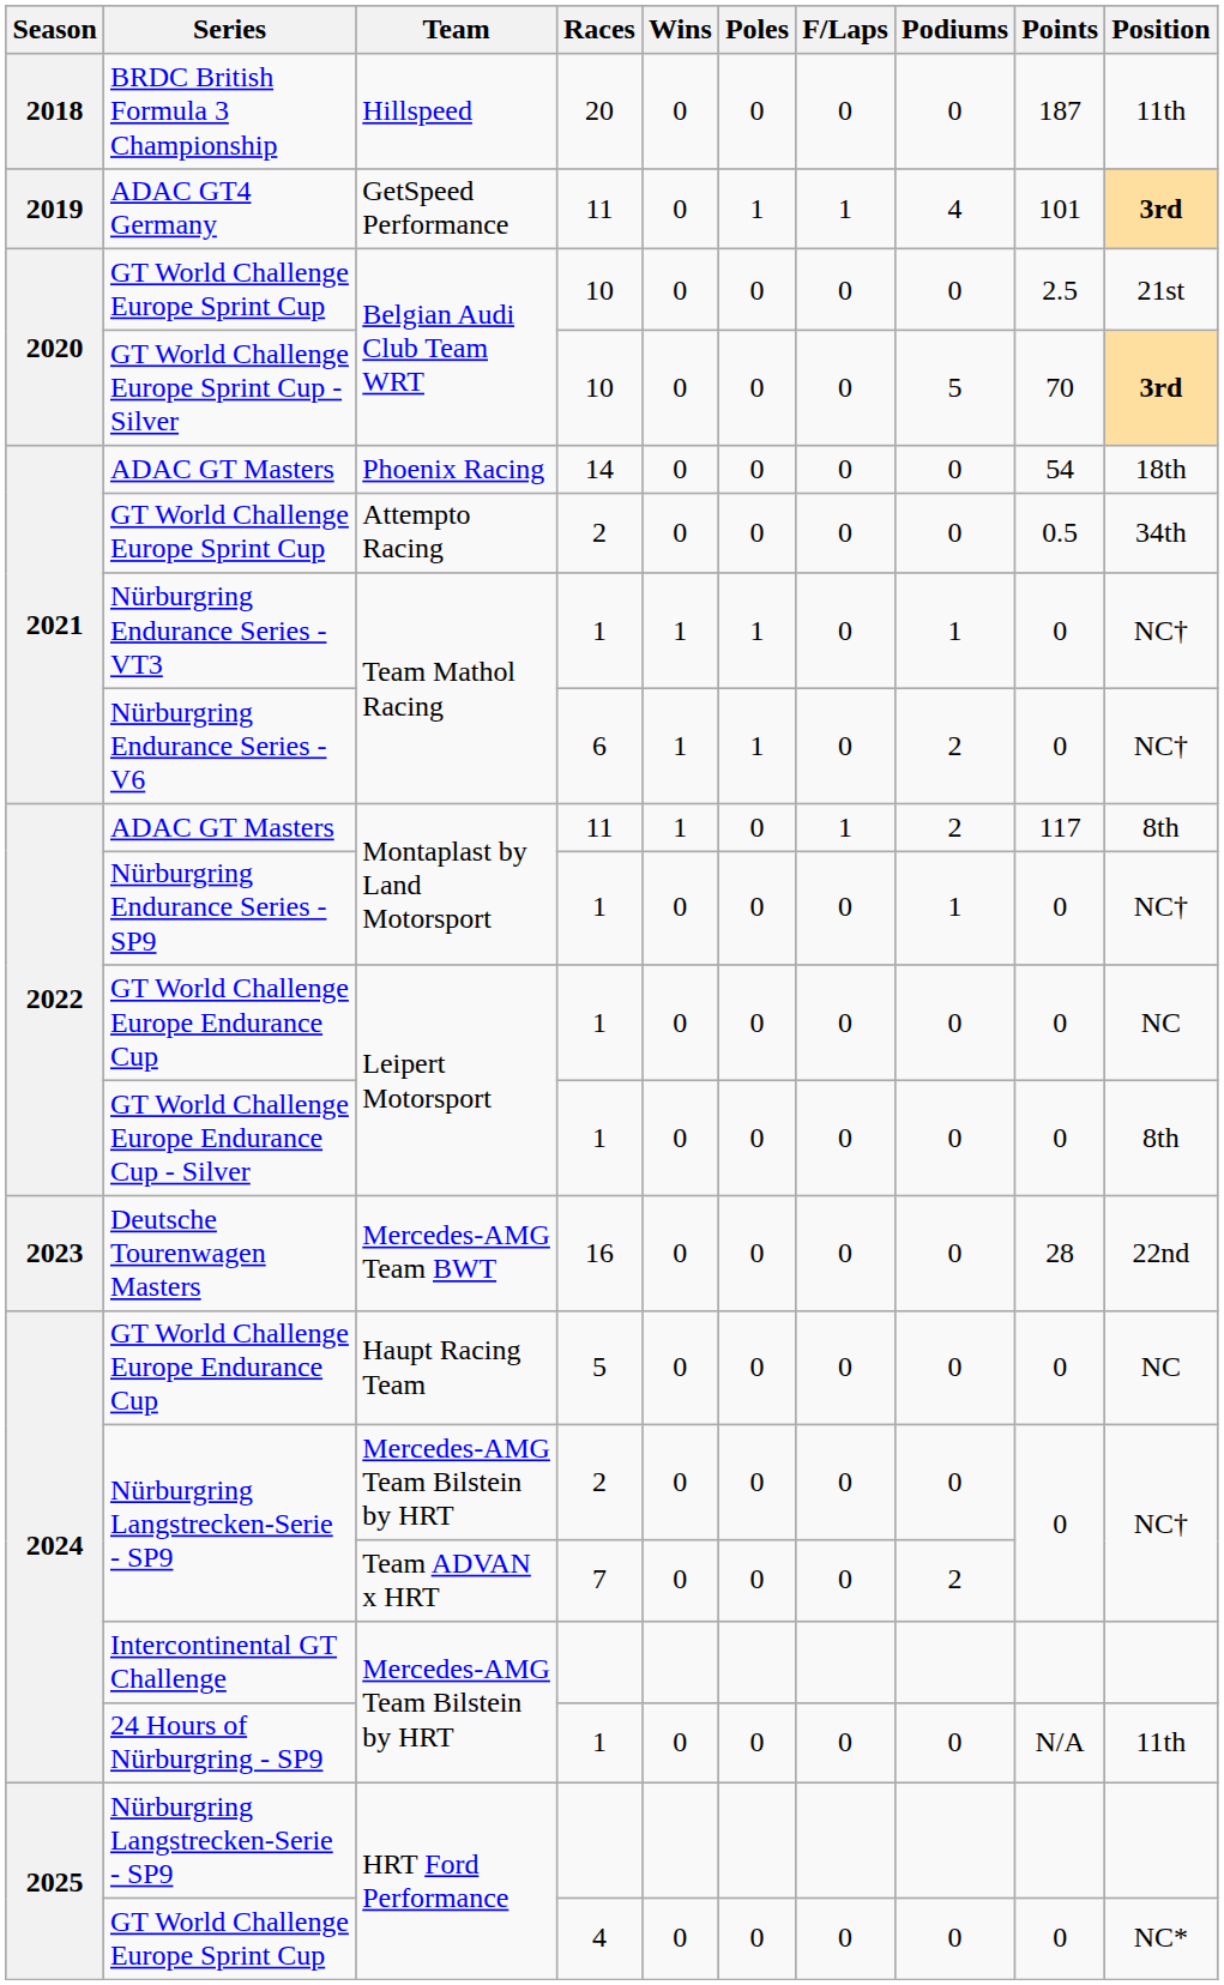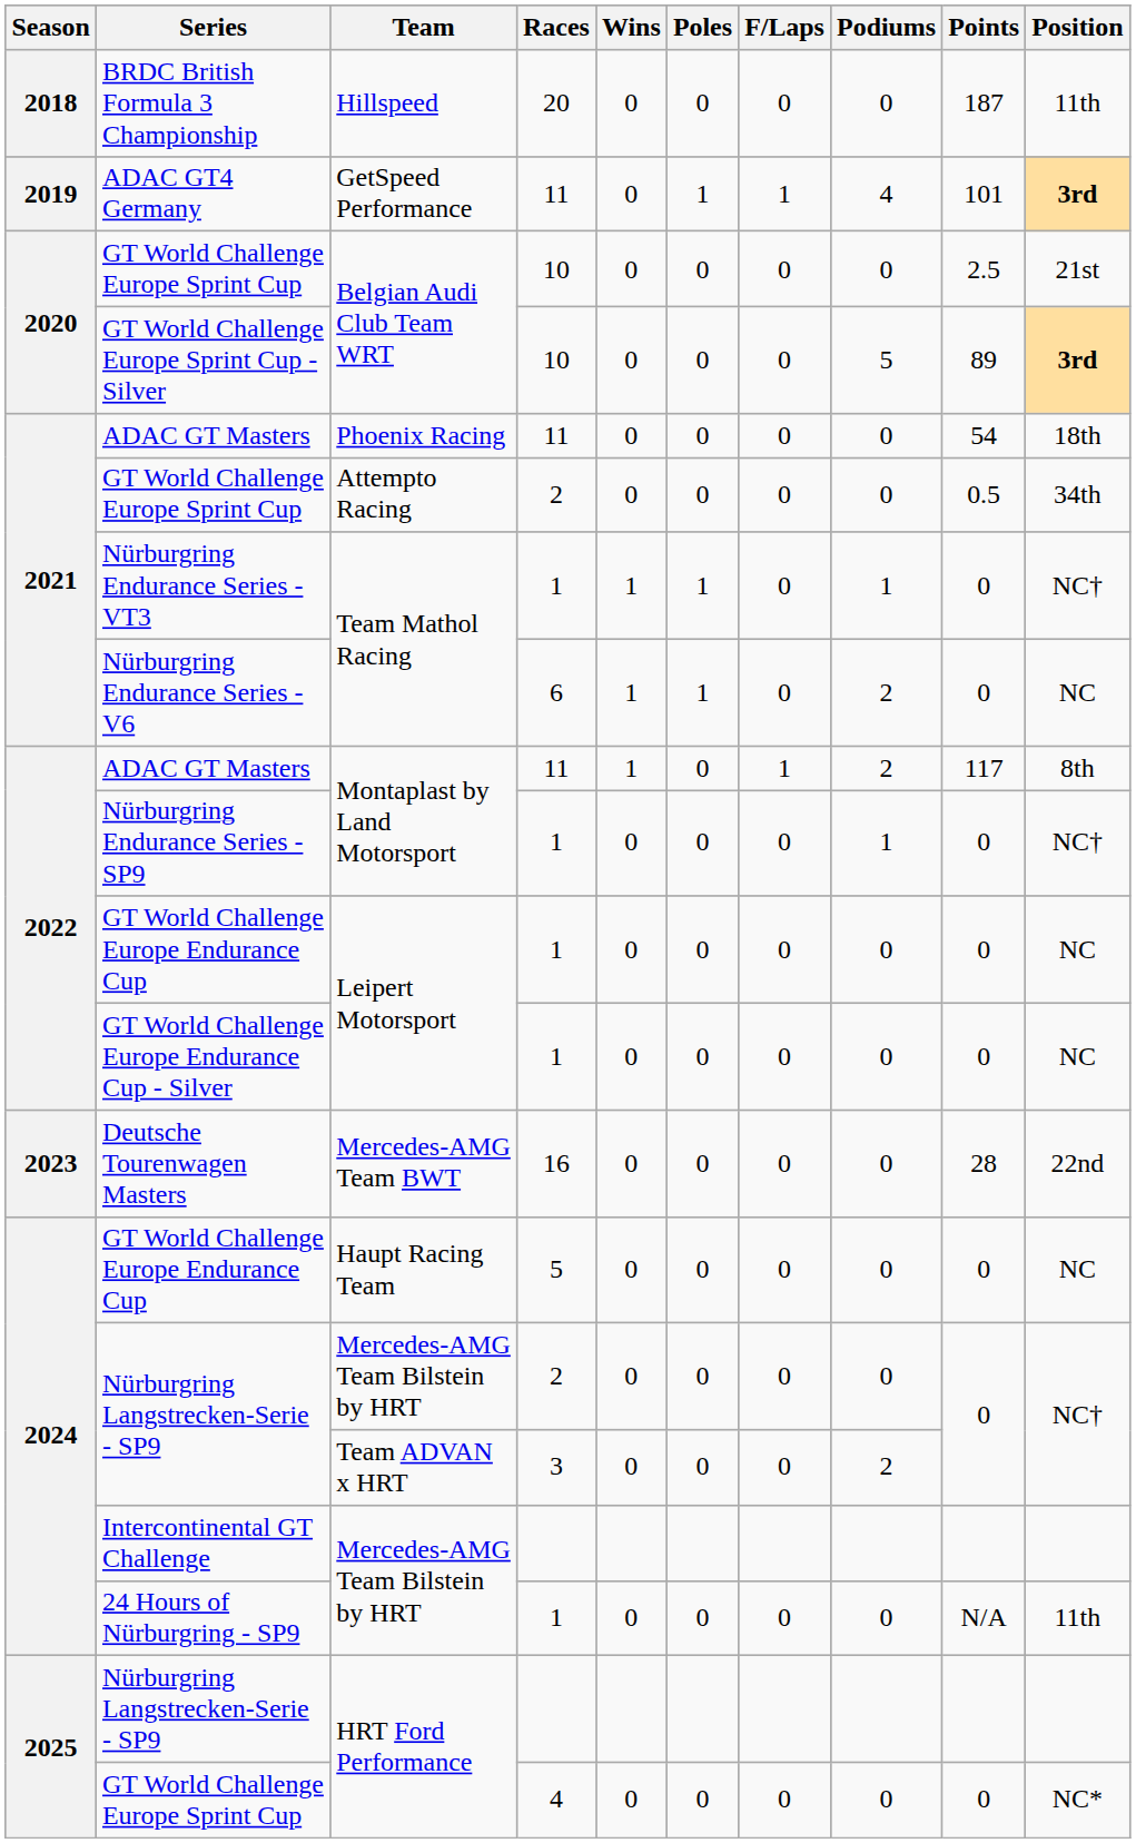GT World Challenge Europe Sprint Cup - Silver | Points: 70 -> 89
ADAC GT Masters / Phoenix Racing | Races: 14 -> 11
Nürburgring Endurance Series - V6 | Position: NC† -> NC
GT World Challenge Europe Endurance Cup - Silver | Position: 8th -> NC
Nürburgring Langstrecken-Serie - SP9 / Team ADVAN x HRT | Races: 7 -> 3
